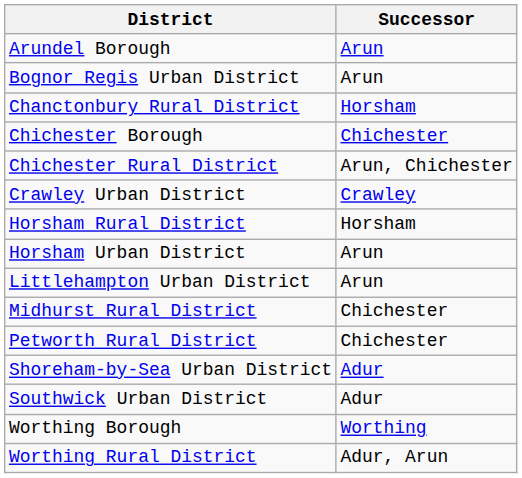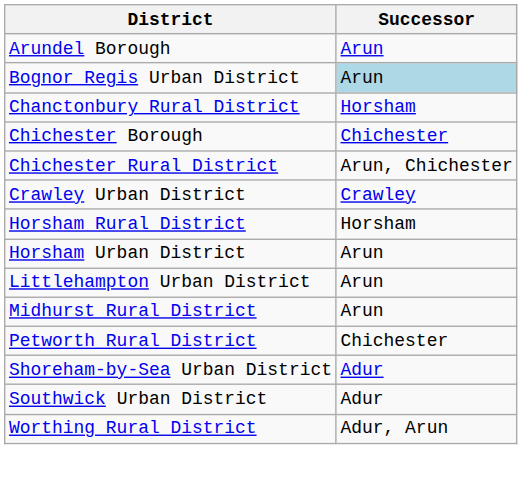Bognor Regis Urban District | Successor: no background -> lightblue background
Midhurst Rural District | Successor: Chichester -> Arun
- row: Worthing Borough | Worthing
